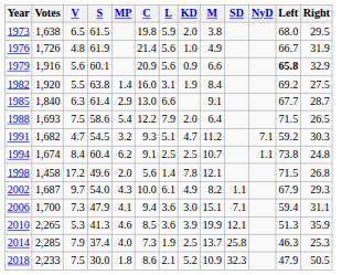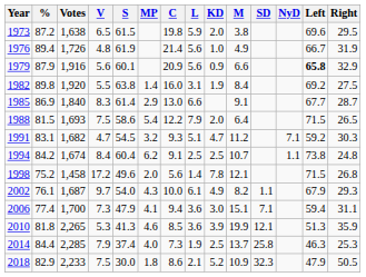+ column: % | 87.2 | 89.4 | 87.9 | 89.8 | 86.9 | 81.5 | 83.1 | 84.2 | 75.2 | 76.1 | 77.4 | 81.8 | 84.4 | 82.9
1973 | Left: 68.0 -> 69.6
1985 | V: 6.3 -> 8.3
